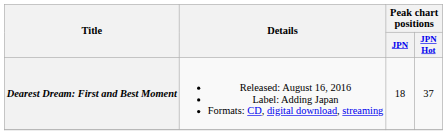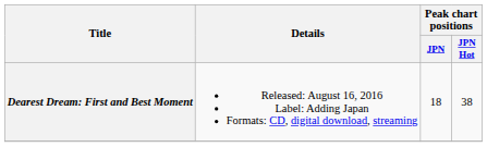Dearest Dream: First and Best Moment | Peak chart positions / JPN Hot: 37 -> 38
